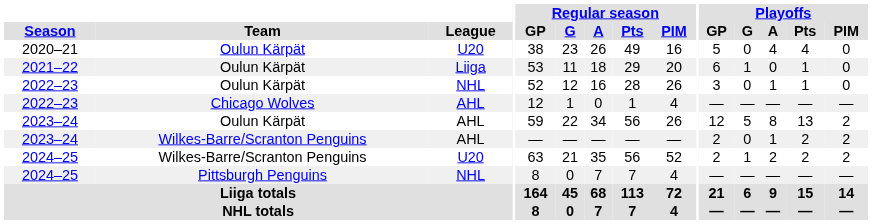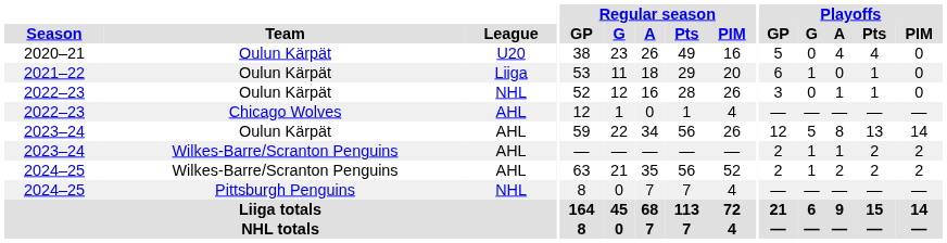2023–24 / Oulun Kärpät | Playoffs / PIM: 2 -> 14
2023–24 / Wilkes-Barre/Scranton Penguins | Playoffs / G: 0 -> 1
2024–25 / Wilkes-Barre/Scranton Penguins | League: U20 -> AHL
